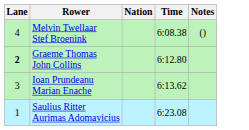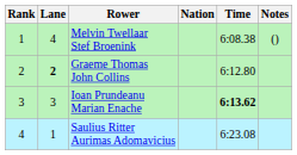+ column: Rank | 1 | 2 | 3 | 4
Ioan Prundeanu Marian Enache | Time: normal -> bold
